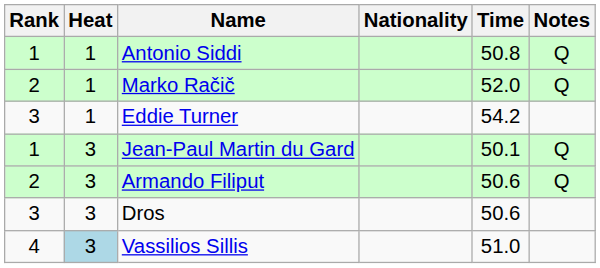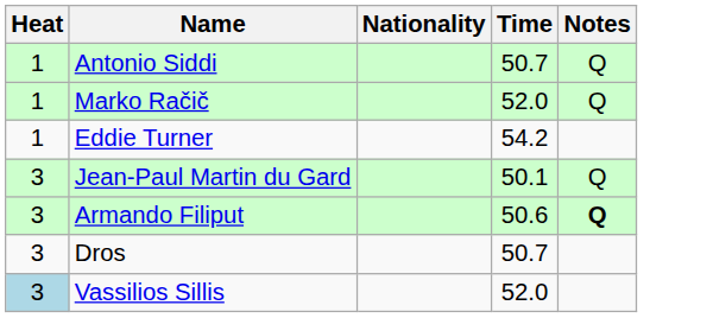- column: Rank | 1 | 2 | 3 | 1 | 2 | 3 | 4
Antonio Siddi | Time: 50.8 -> 50.7
Armando Filiput | Notes: normal -> bold
Dros | Time: 50.6 -> 50.7
Vassilios Sillis | Time: 51.0 -> 52.0
